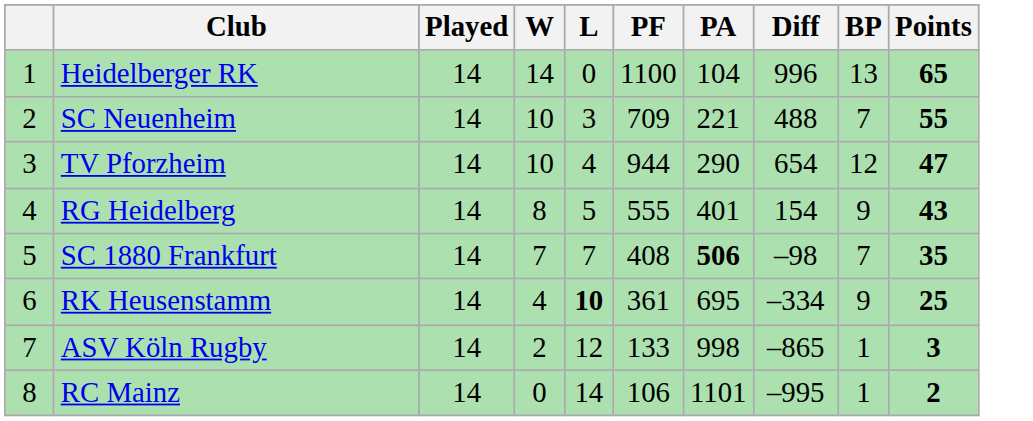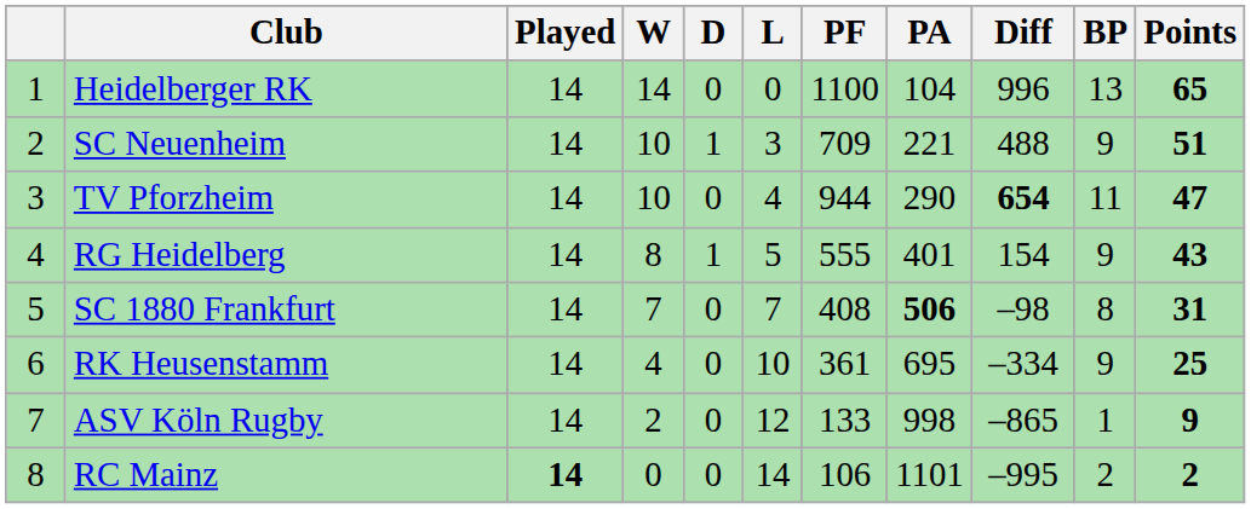+ column: D | 0 | 1 | 0 | 1 | 0 | 0 | 0 | 0
SC Neuenheim | BP: 7 -> 9
SC Neuenheim | Points: 55 -> 51
TV Pforzheim | Diff: normal -> bold
TV Pforzheim | BP: 12 -> 11
SC 1880 Frankfurt | BP: 7 -> 8
SC 1880 Frankfurt | Points: 35 -> 31
RK Heusenstamm | L: bold -> normal
ASV Köln Rugby | Points: 3 -> 9
RC Mainz | Played: normal -> bold
RC Mainz | BP: 1 -> 2
